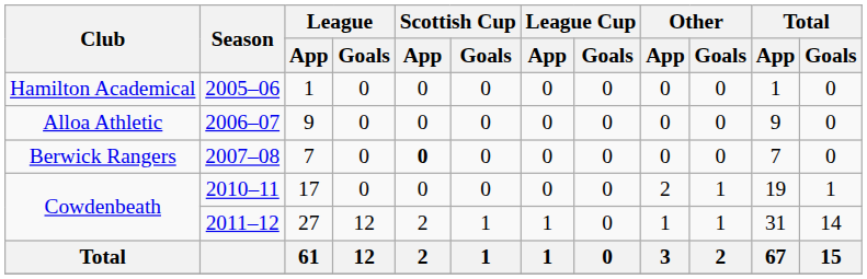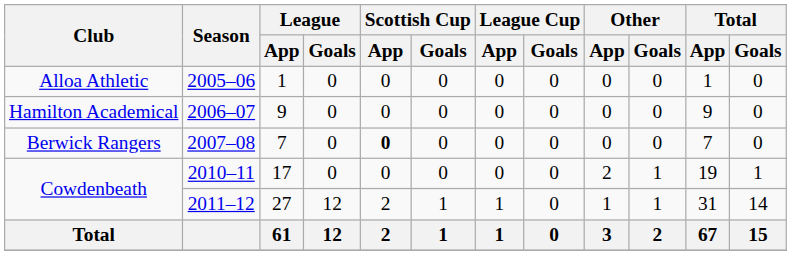2005–06 | Club: Hamilton Academical -> Alloa Athletic
2006–07 | Club: Alloa Athletic -> Hamilton Academical
